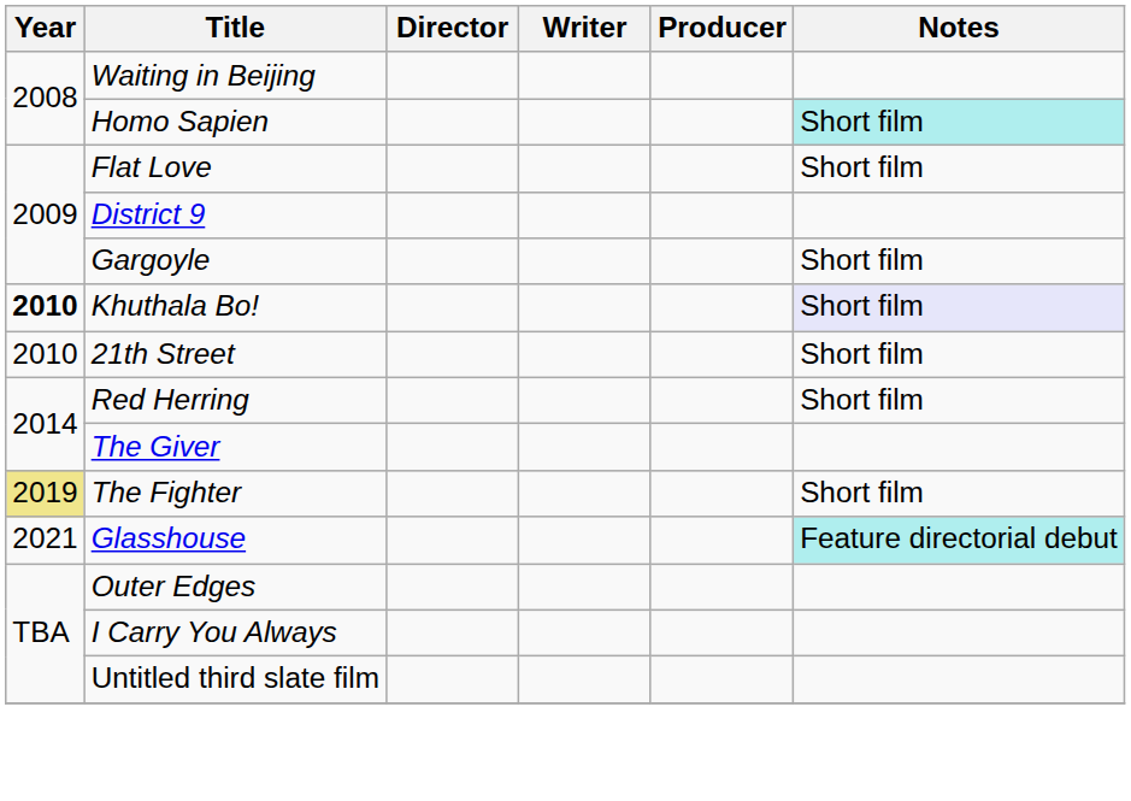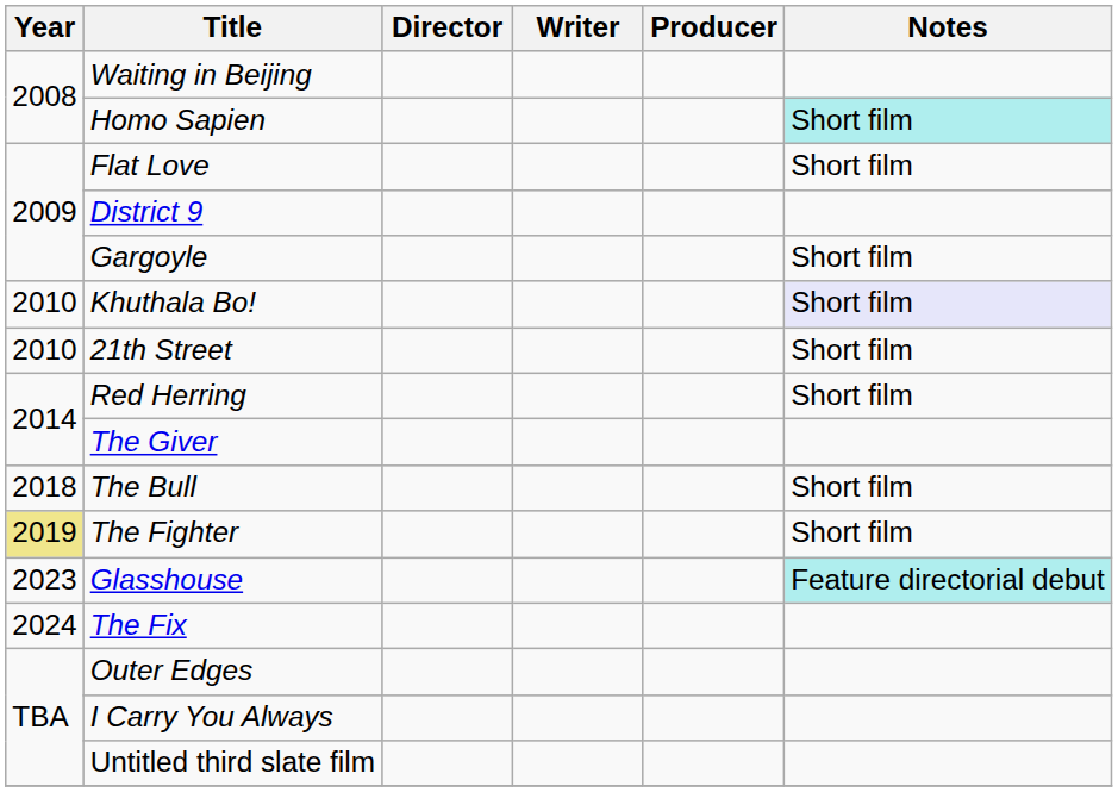Khuthala Bo! | Year: bold -> normal
+ row: 2018 | The Bull | Short film
Glasshouse | Year: 2021 -> 2023
+ row: 2024 | The Fix
